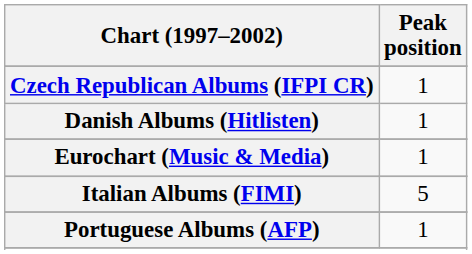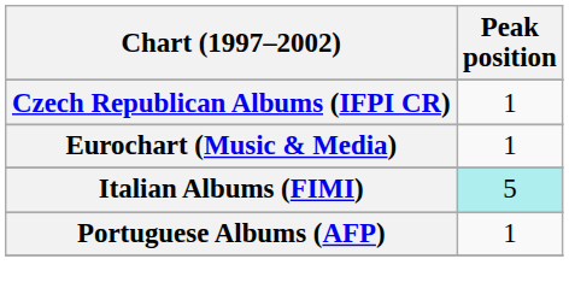- row: Danish Albums (Hitlisten) | 1
Italian Albums (FIMI) | Peak position: no background -> paleturquoise background
